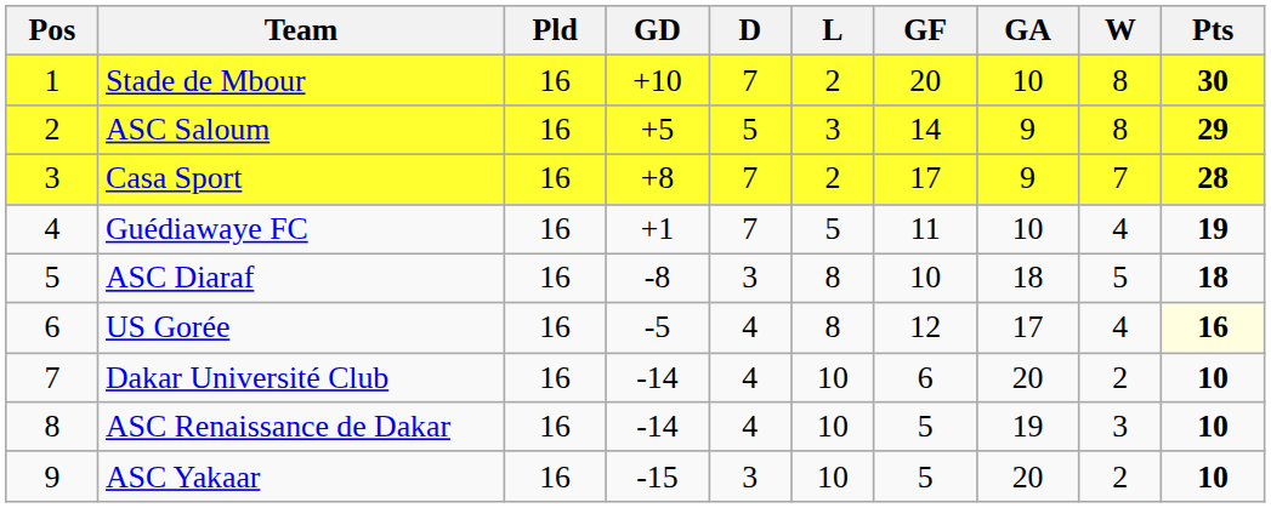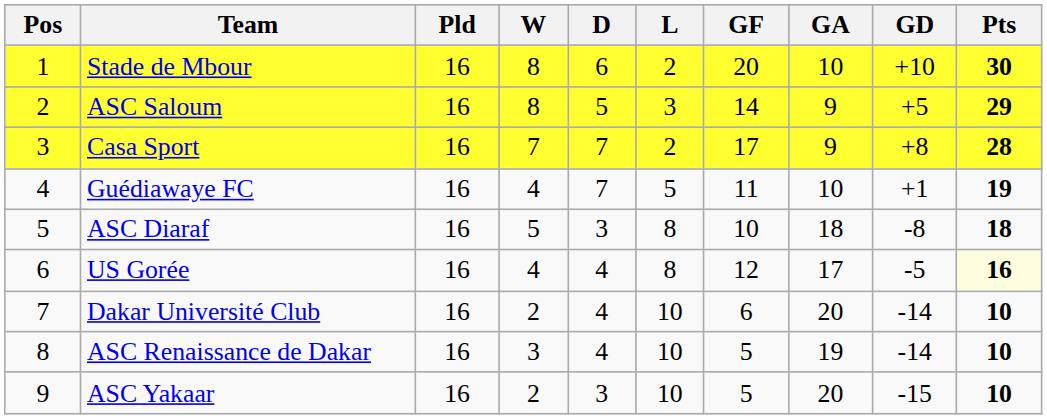columns swapped: W <-> GD
Stade de Mbour | D: 7 -> 6
